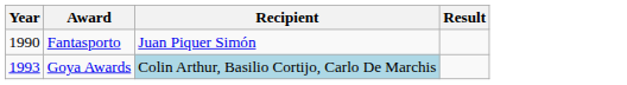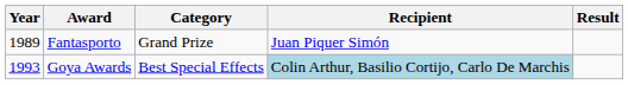+ column: Category | Grand Prize | Best Special Effects
Fantasporto | Year: 1990 -> 1989
